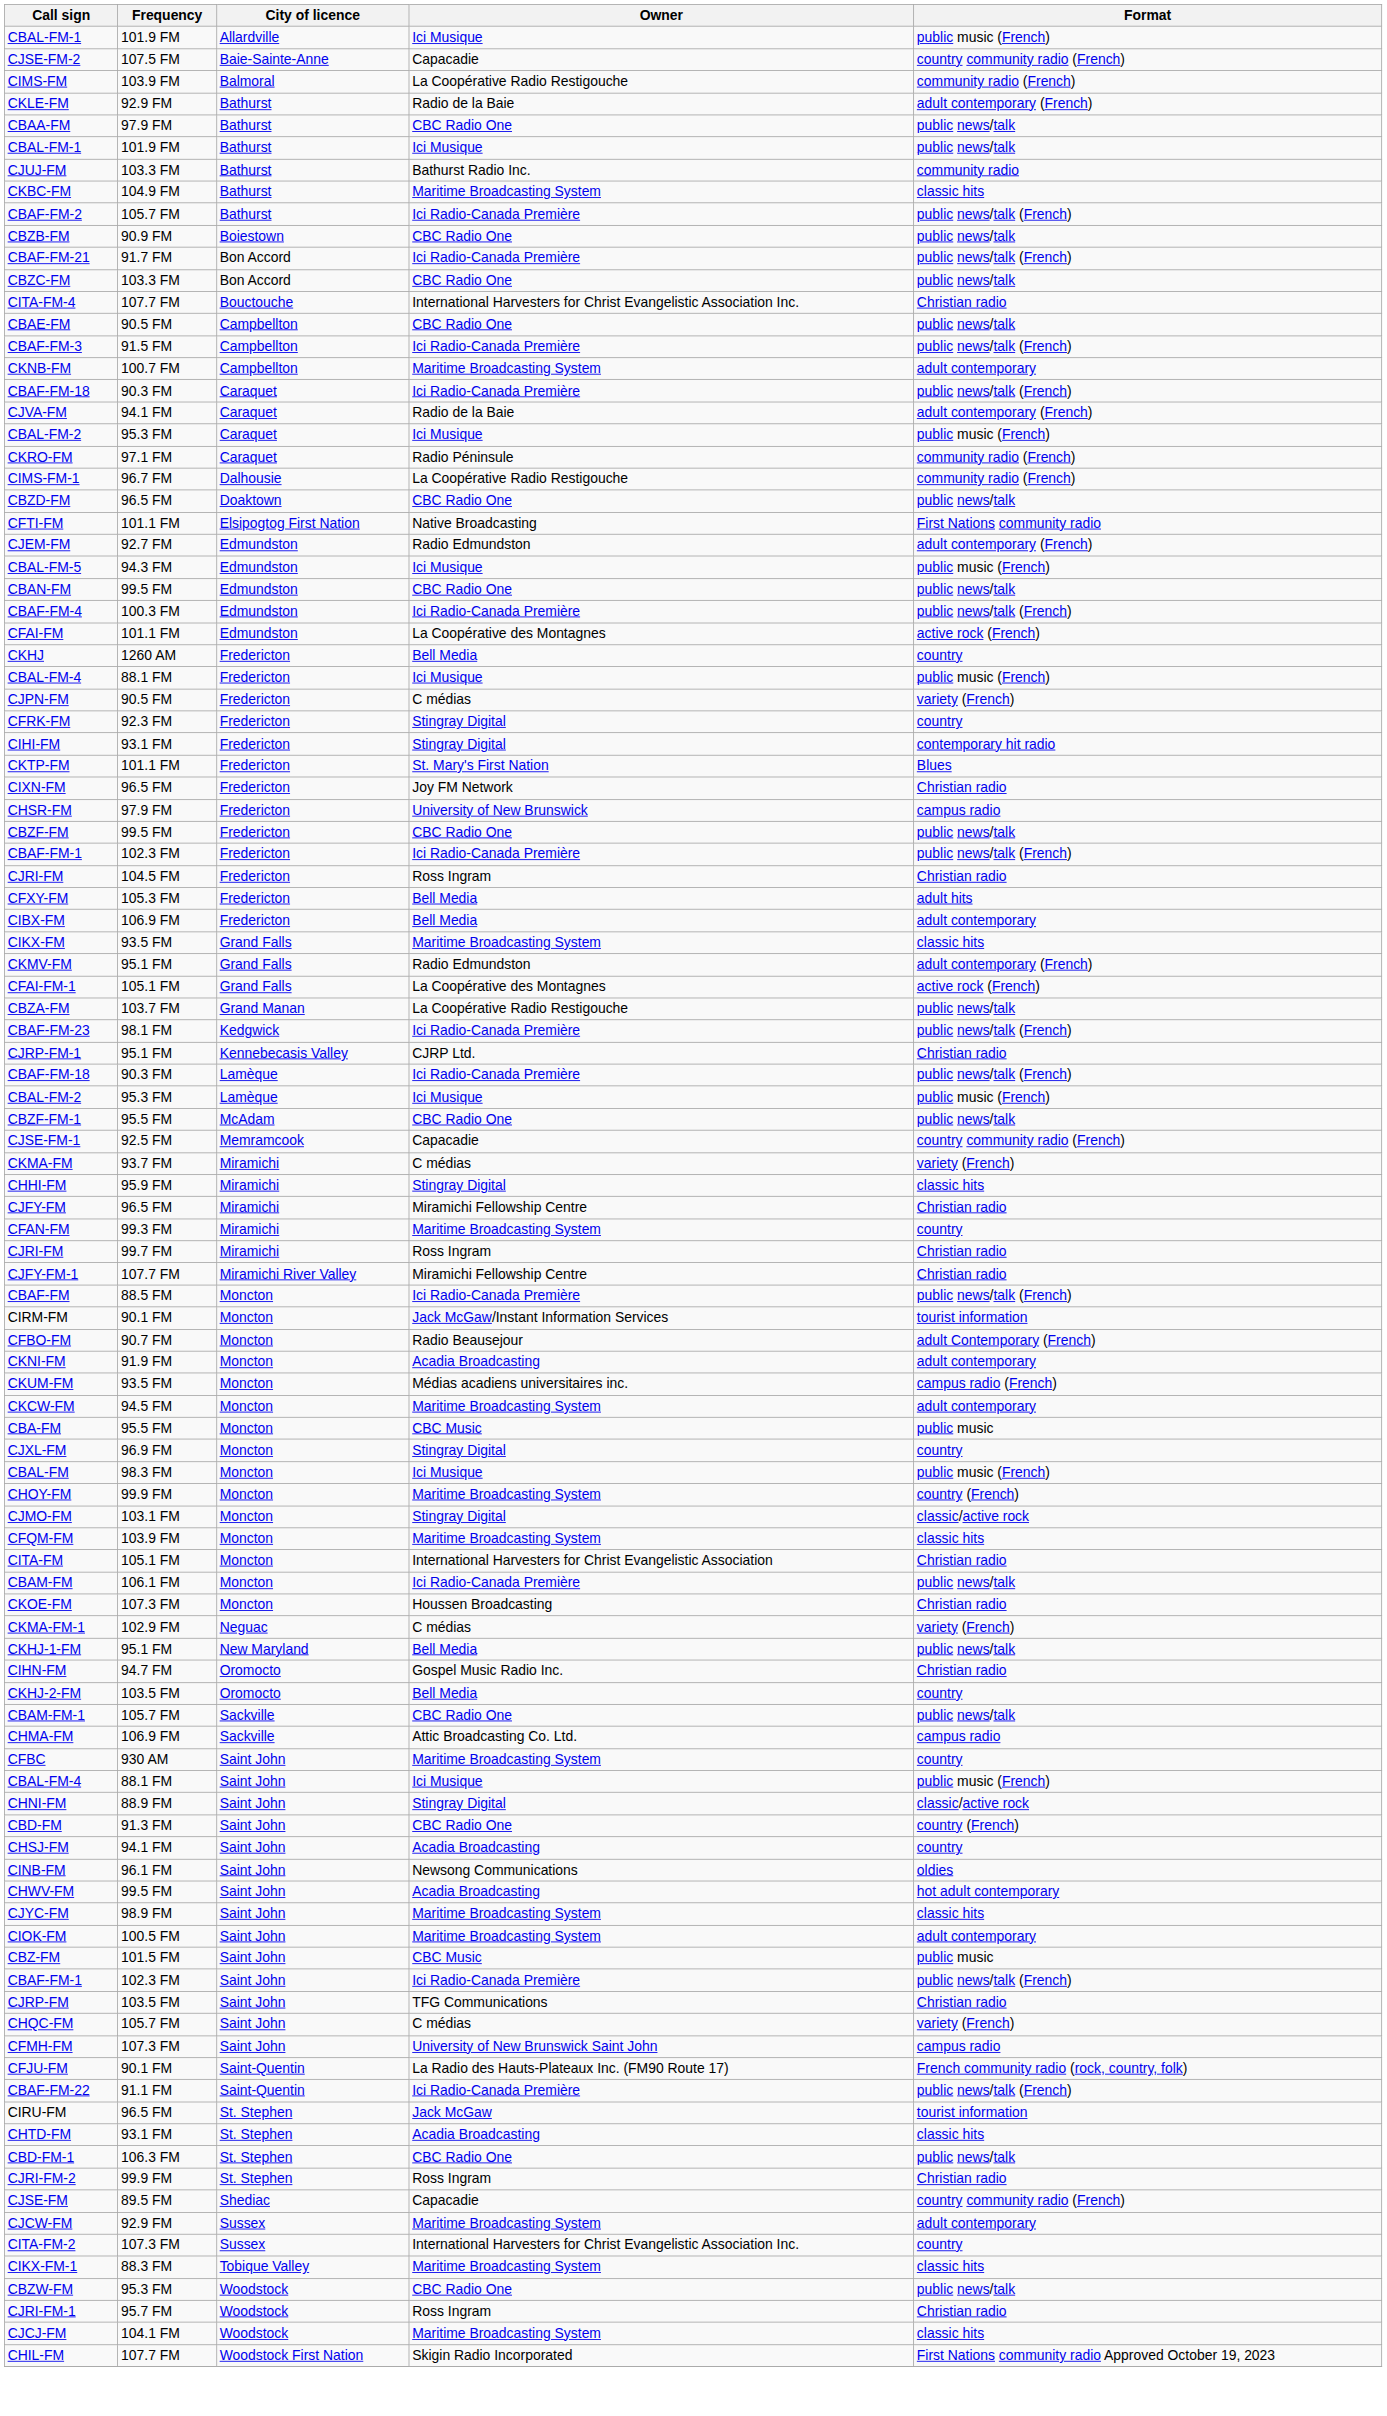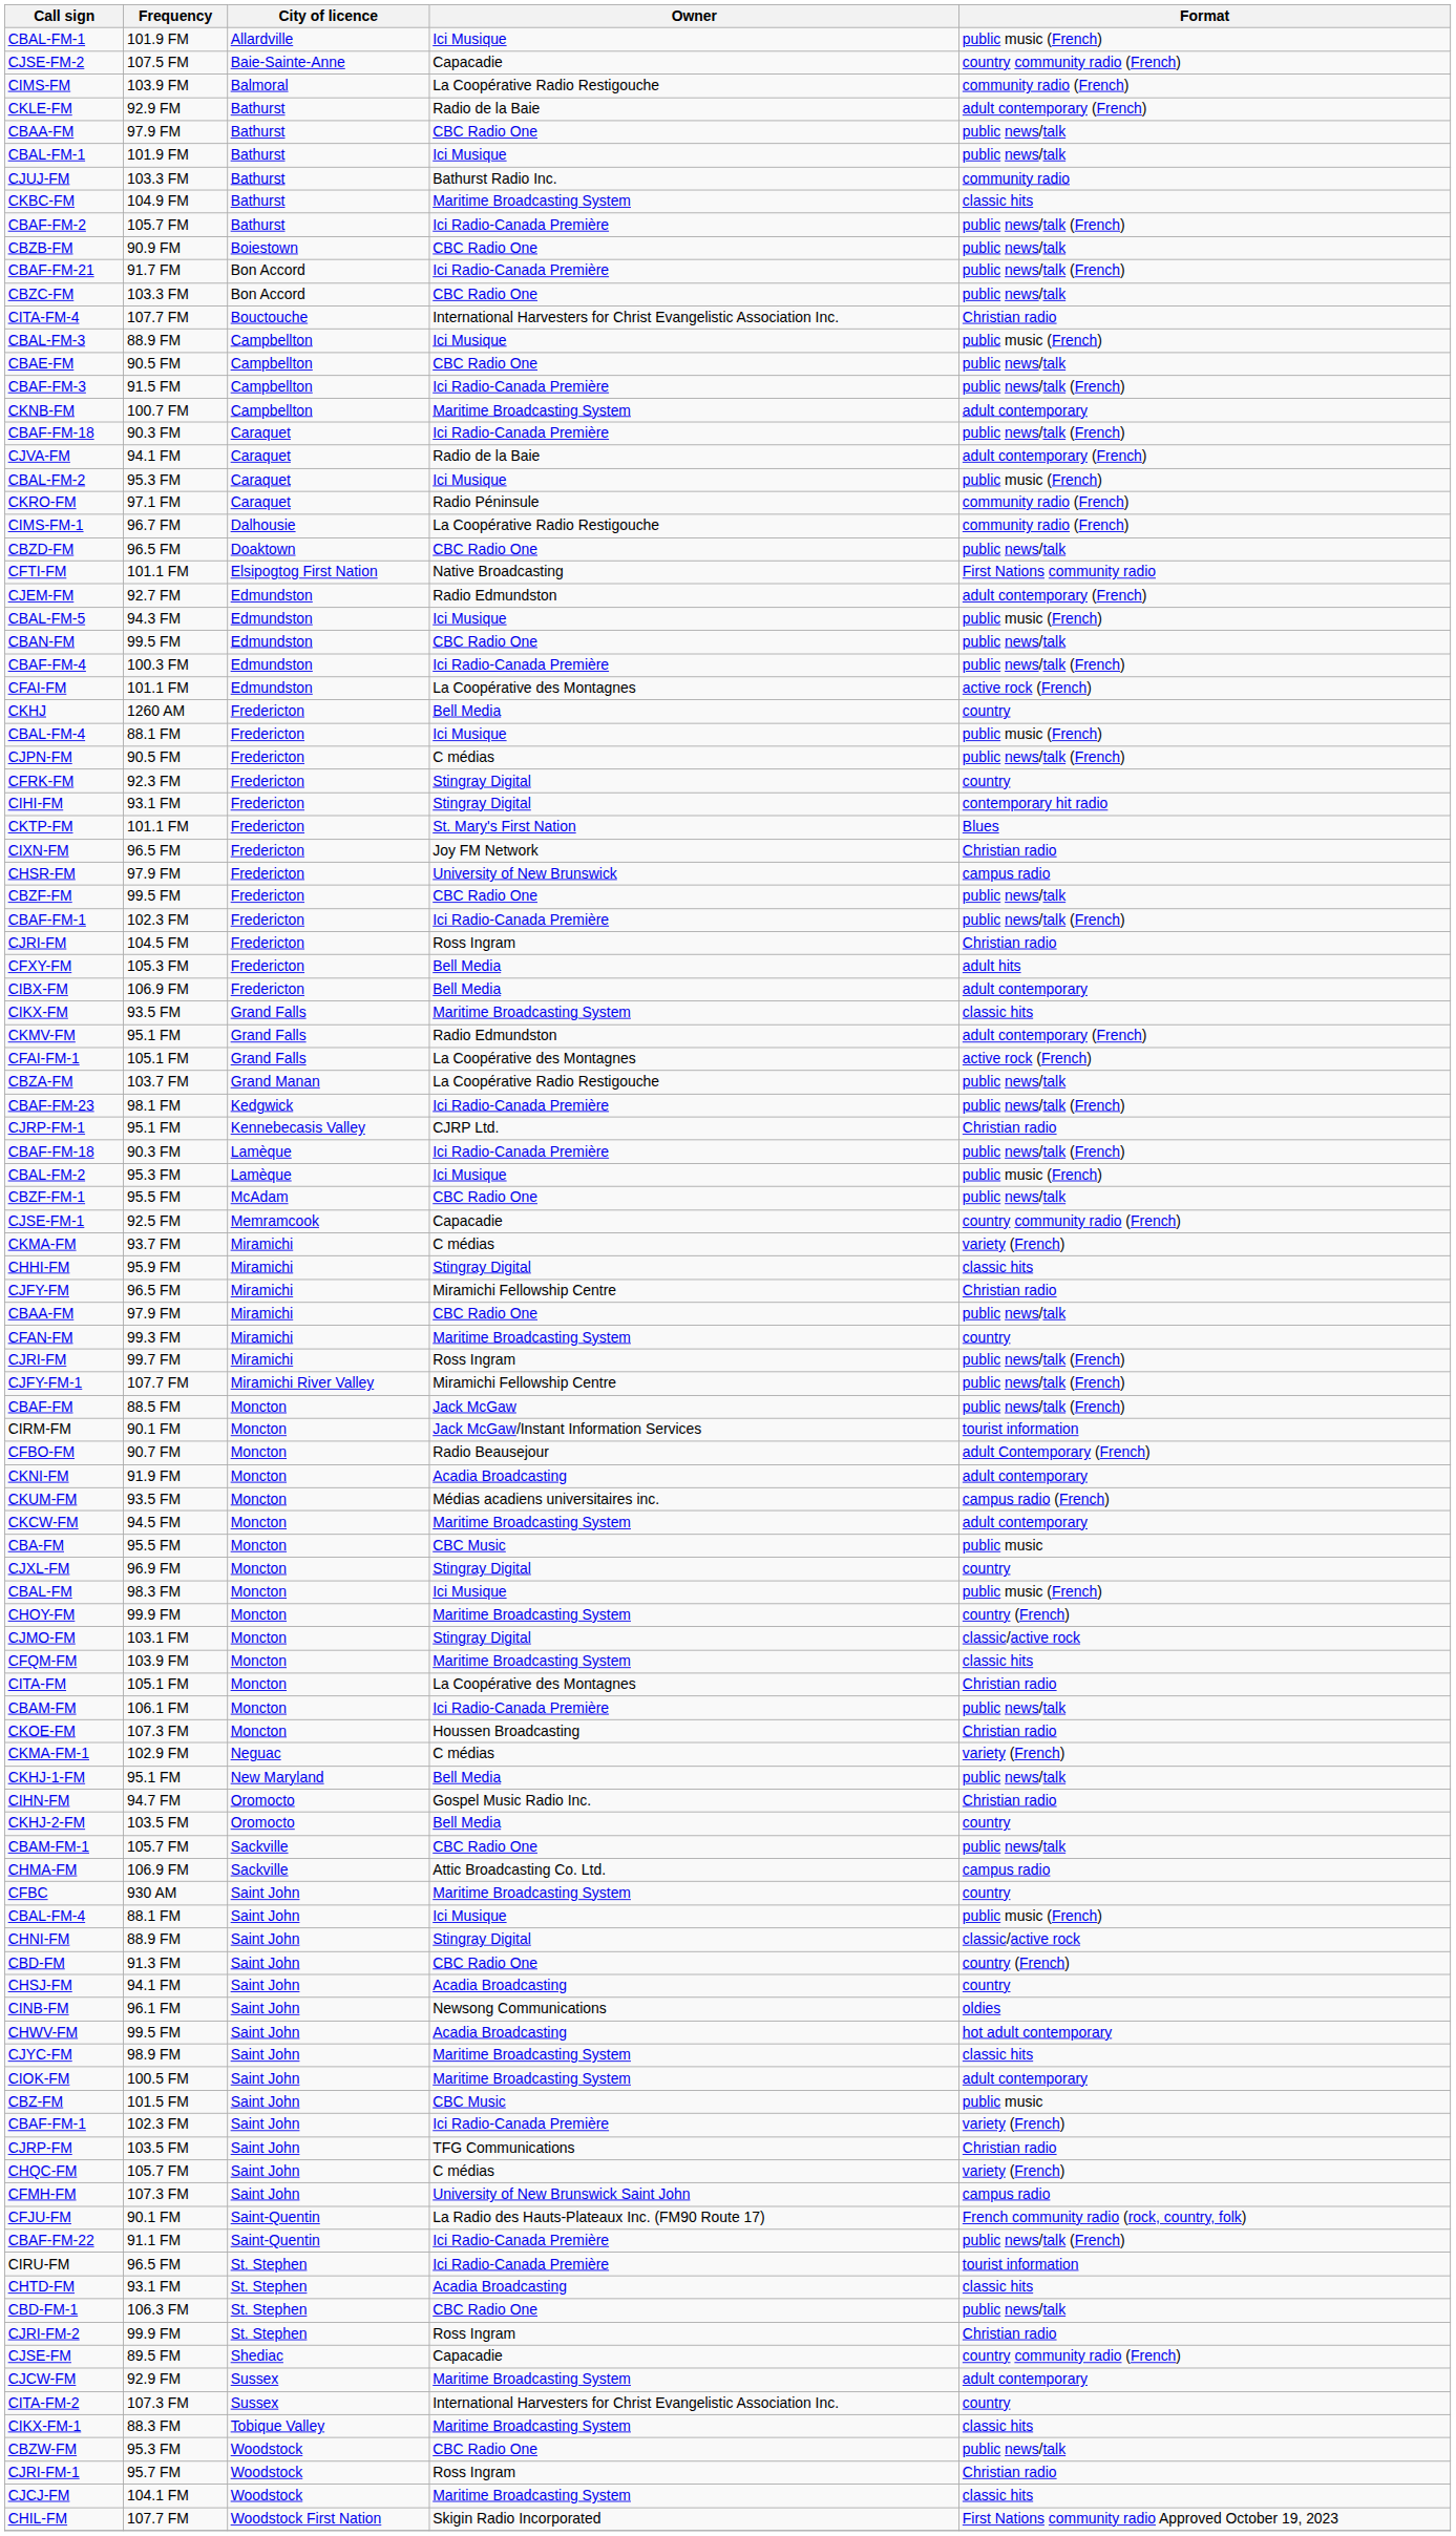+ row: CBAL-FM-3 | 88.9 FM | Campbellton | Ici Musique | public music (French)
CJPN-FM | Format: variety (French) -> public news/talk (French)
+ row: CBAA-FM | 97.9 FM | Miramichi | CBC Radio One | public news/talk
CJRI-FM / Miramichi | Format: Christian radio -> public news/talk (French)
CJFY-FM-1 | Format: Christian radio -> public news/talk (French)
CBAF-FM | Owner: Ici Radio-Canada Première -> Jack McGaw
CITA-FM | Owner: International Harvesters for Christ Evangelistic Association -> La Coopérative des Montagnes
CBAF-FM-1 / Saint John | Format: public news/talk (French) -> variety (French)
CIRU-FM | Owner: Jack McGaw -> Ici Radio-Canada Première
